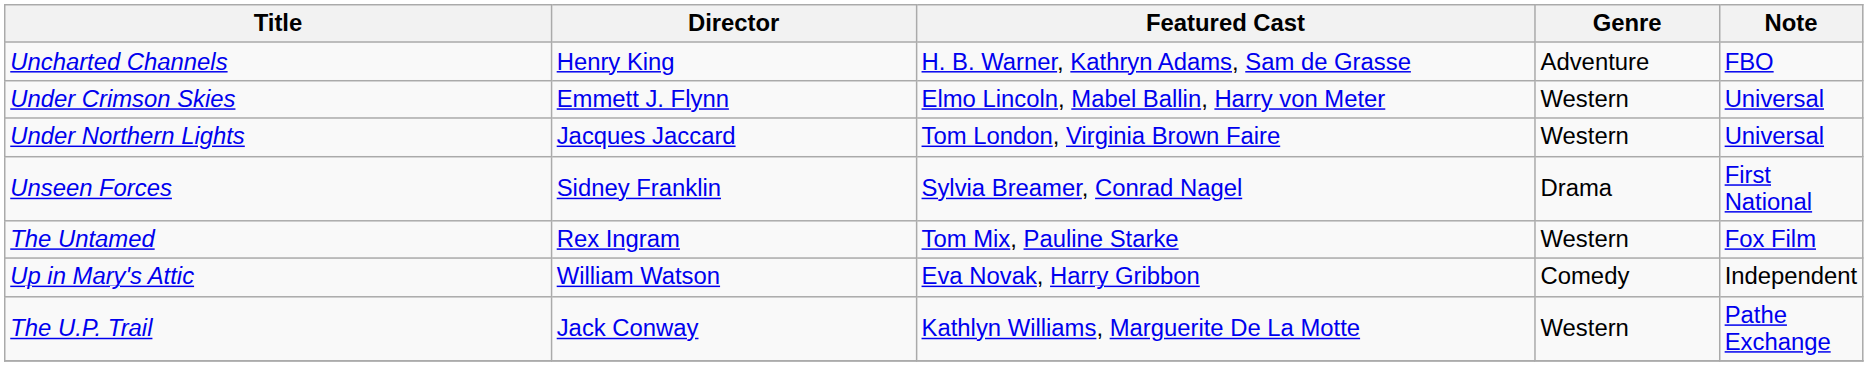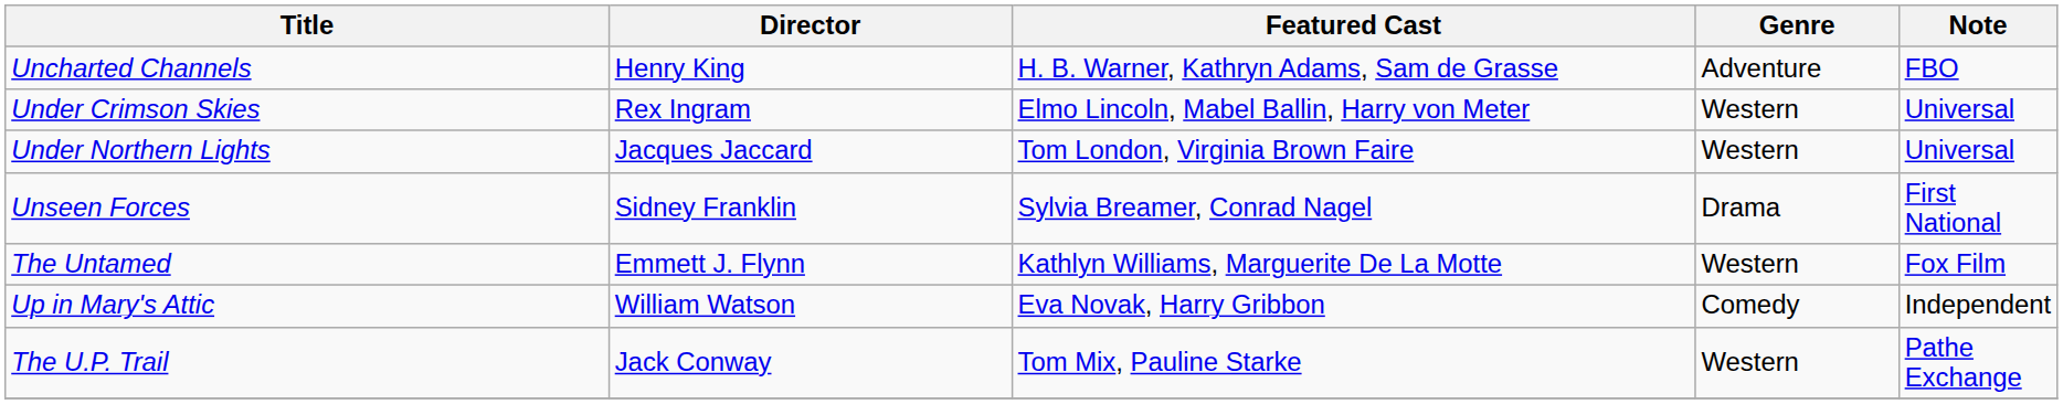Under Crimson Skies | Director: Emmett J. Flynn -> Rex Ingram
The Untamed | Director: Rex Ingram -> Emmett J. Flynn
The Untamed | Featured Cast: Tom Mix, Pauline Starke -> Kathlyn Williams, Marguerite De La Motte
The U.P. Trail | Featured Cast: Kathlyn Williams, Marguerite De La Motte -> Tom Mix, Pauline Starke
